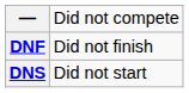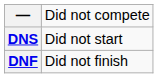rows swapped: DNF <-> DNS
